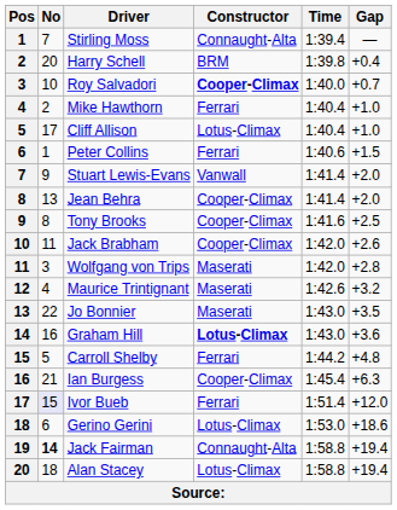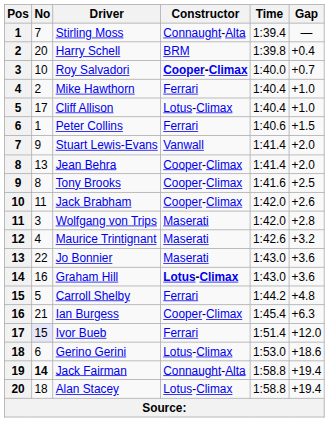Jo Bonnier | Gap: +3.5 -> +3.6
